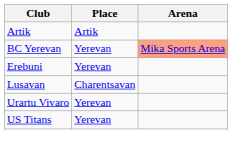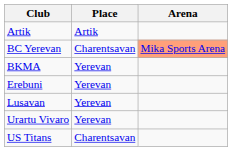BC Yerevan | Place: Yerevan -> Charentsavan
+ row: BKMA | Yerevan
Lusavan | Place: Charentsavan -> Yerevan
US Titans | Place: Yerevan -> Charentsavan
